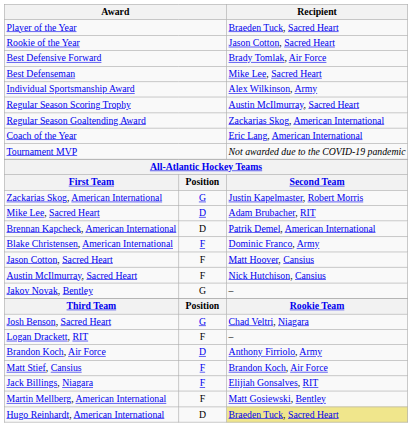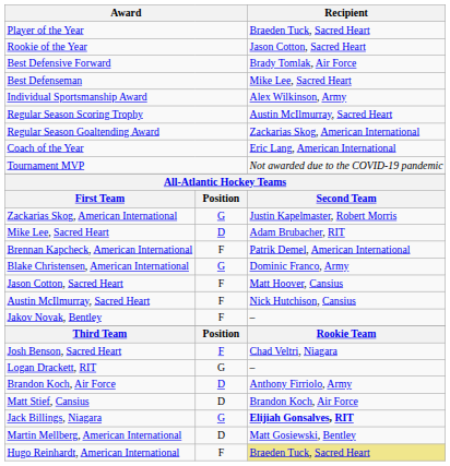Brennan Kapcheck, American International | column 2: D -> F
Blake Christensen, American International | column 2: F -> G
Jakov Novak, Bentley | column 2: G -> F
Josh Benson, Sacred Heart | column 2: G -> F
Logan Drackett, RIT | column 2: F -> G
Matt Stief, Cansius | column 2: F -> D
Jack Billings, Niagara | column 2: F -> G
Jack Billings, Niagara | Recipient: normal -> bold
Martin Mellberg, American International | column 2: F -> D
Hugo Reinhardt, American International | column 2: D -> F
